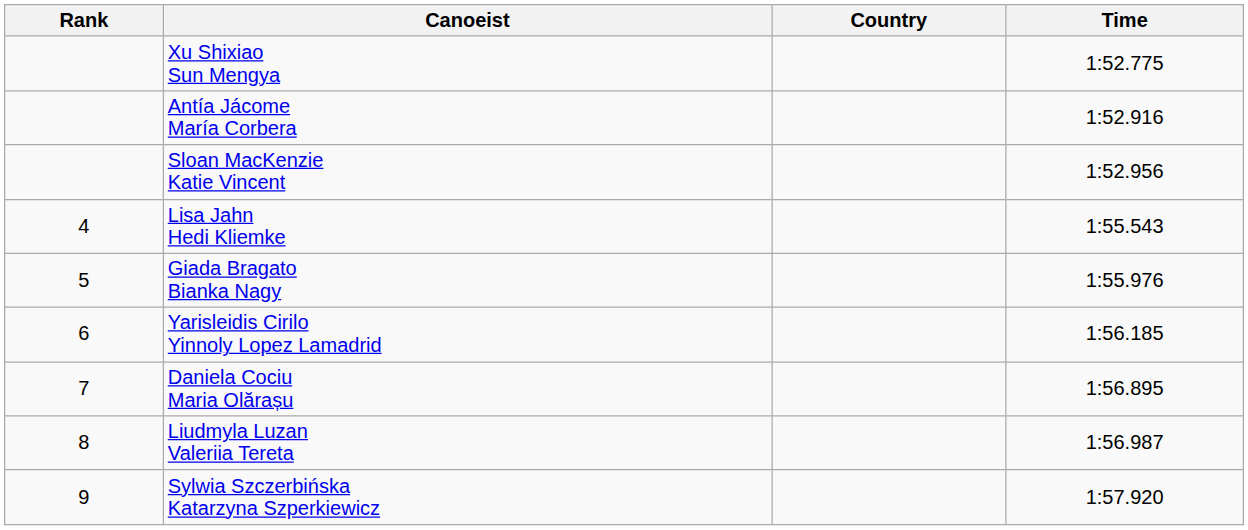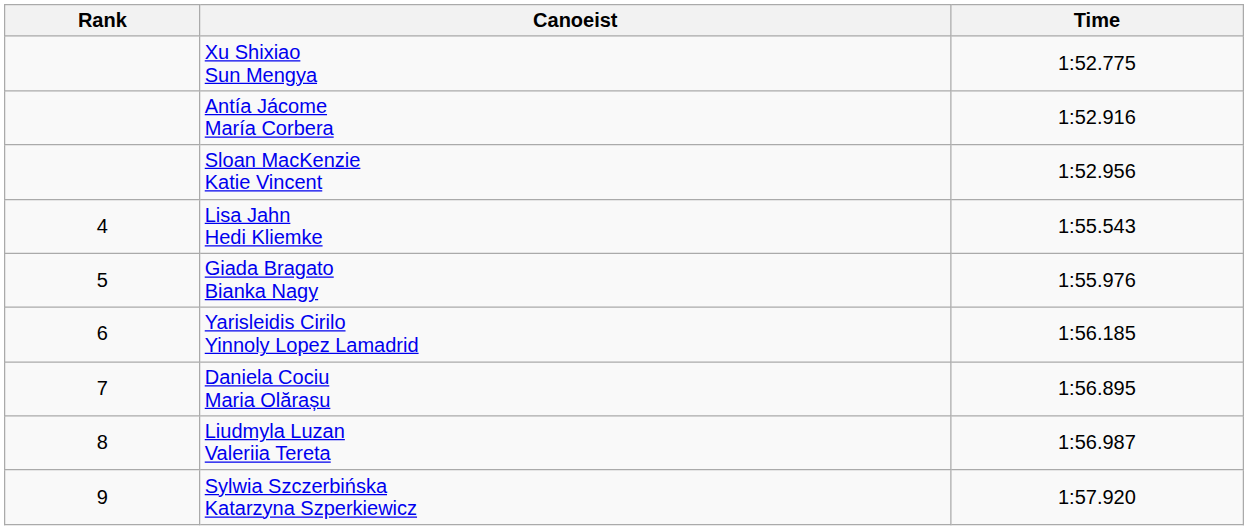- column: Country
